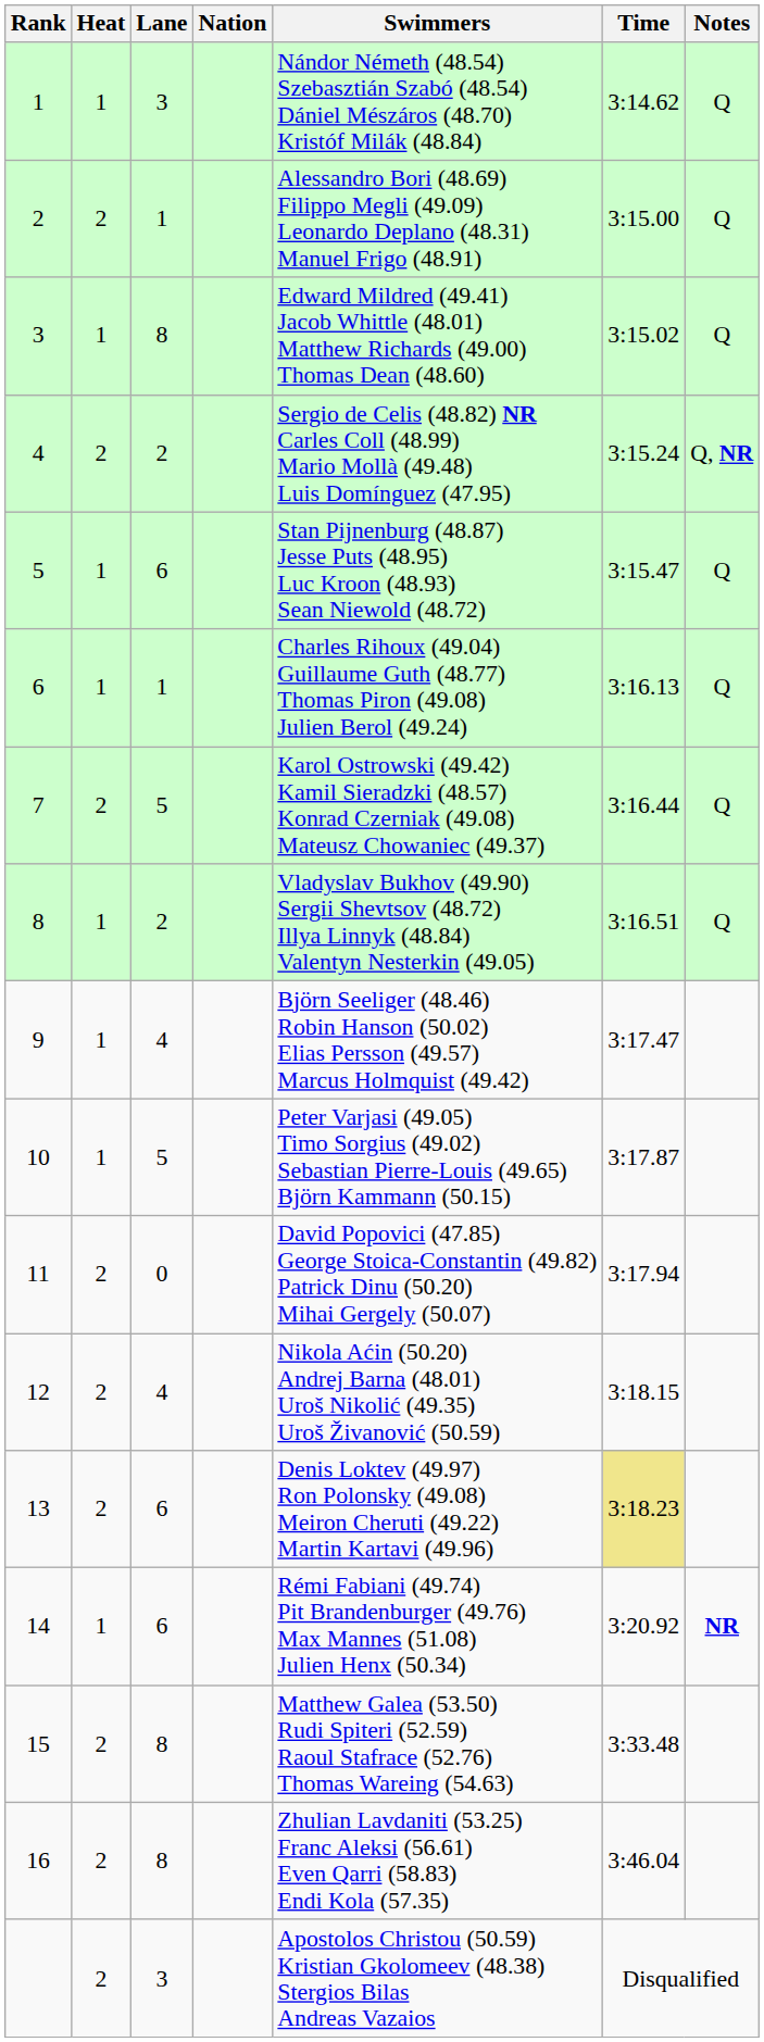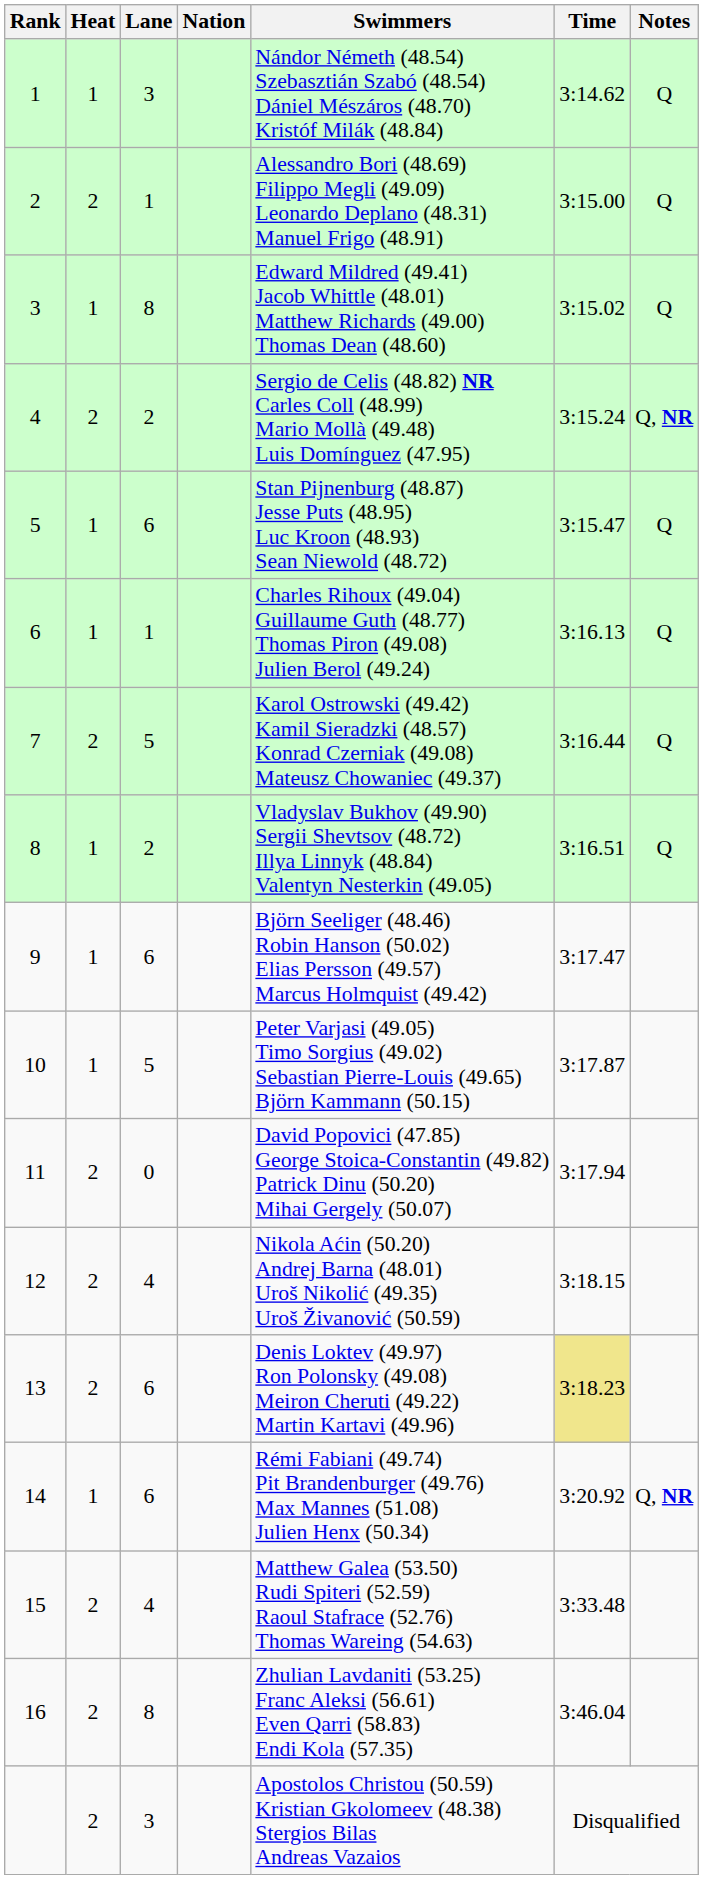9 | Lane: 4 -> 6
14 | Notes: NR -> Q, NR
15 | Lane: 8 -> 4
